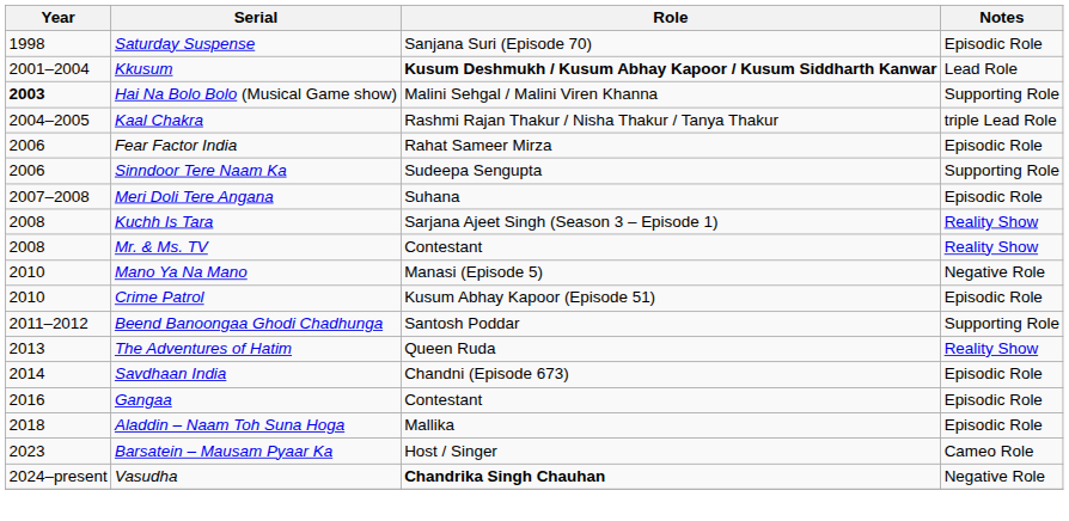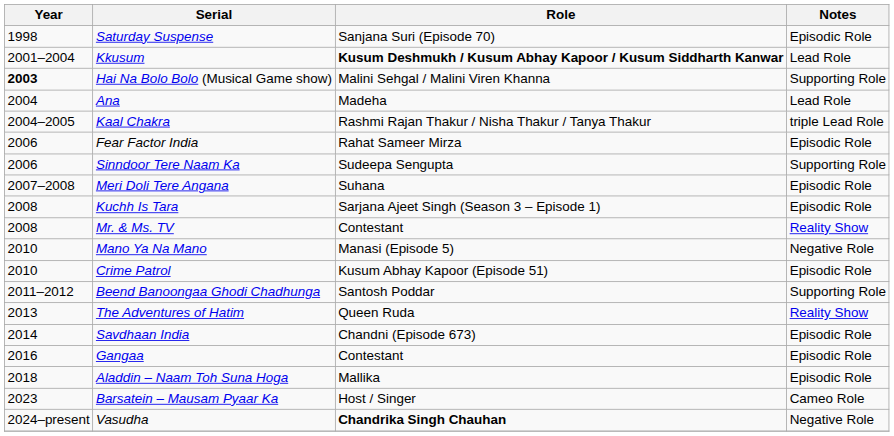+ row: 2004 | Ana | Madeha | Lead Role
Kuchh Is Tara | Notes: Reality Show -> Episodic Role
